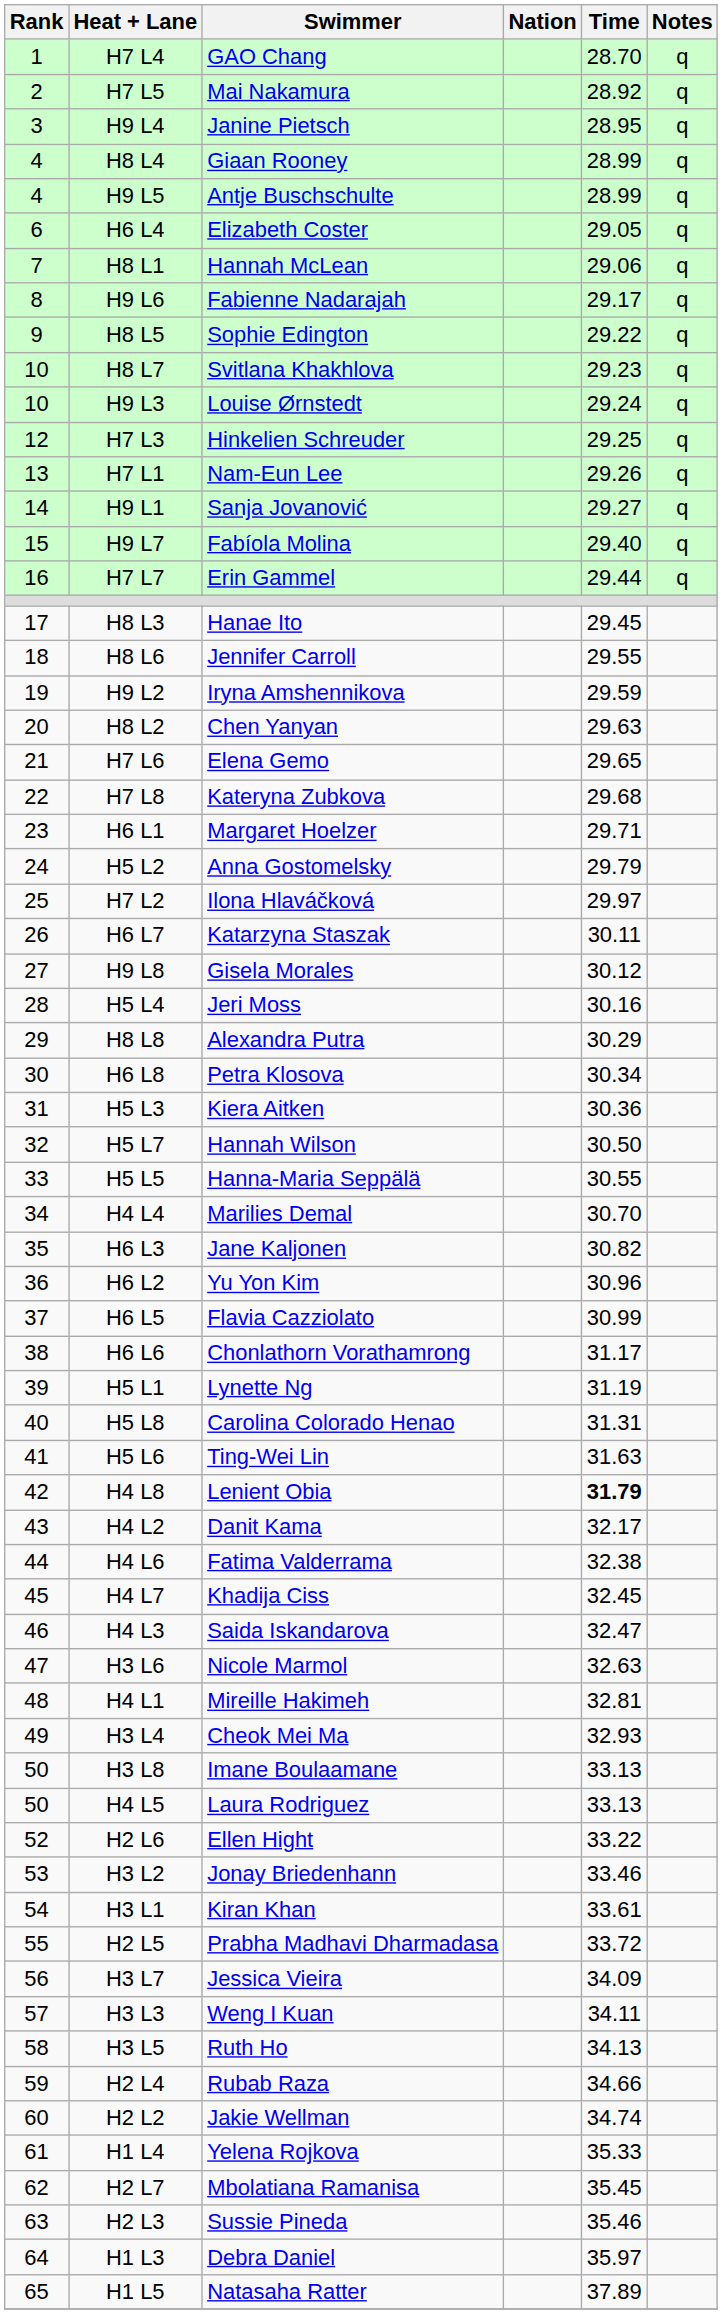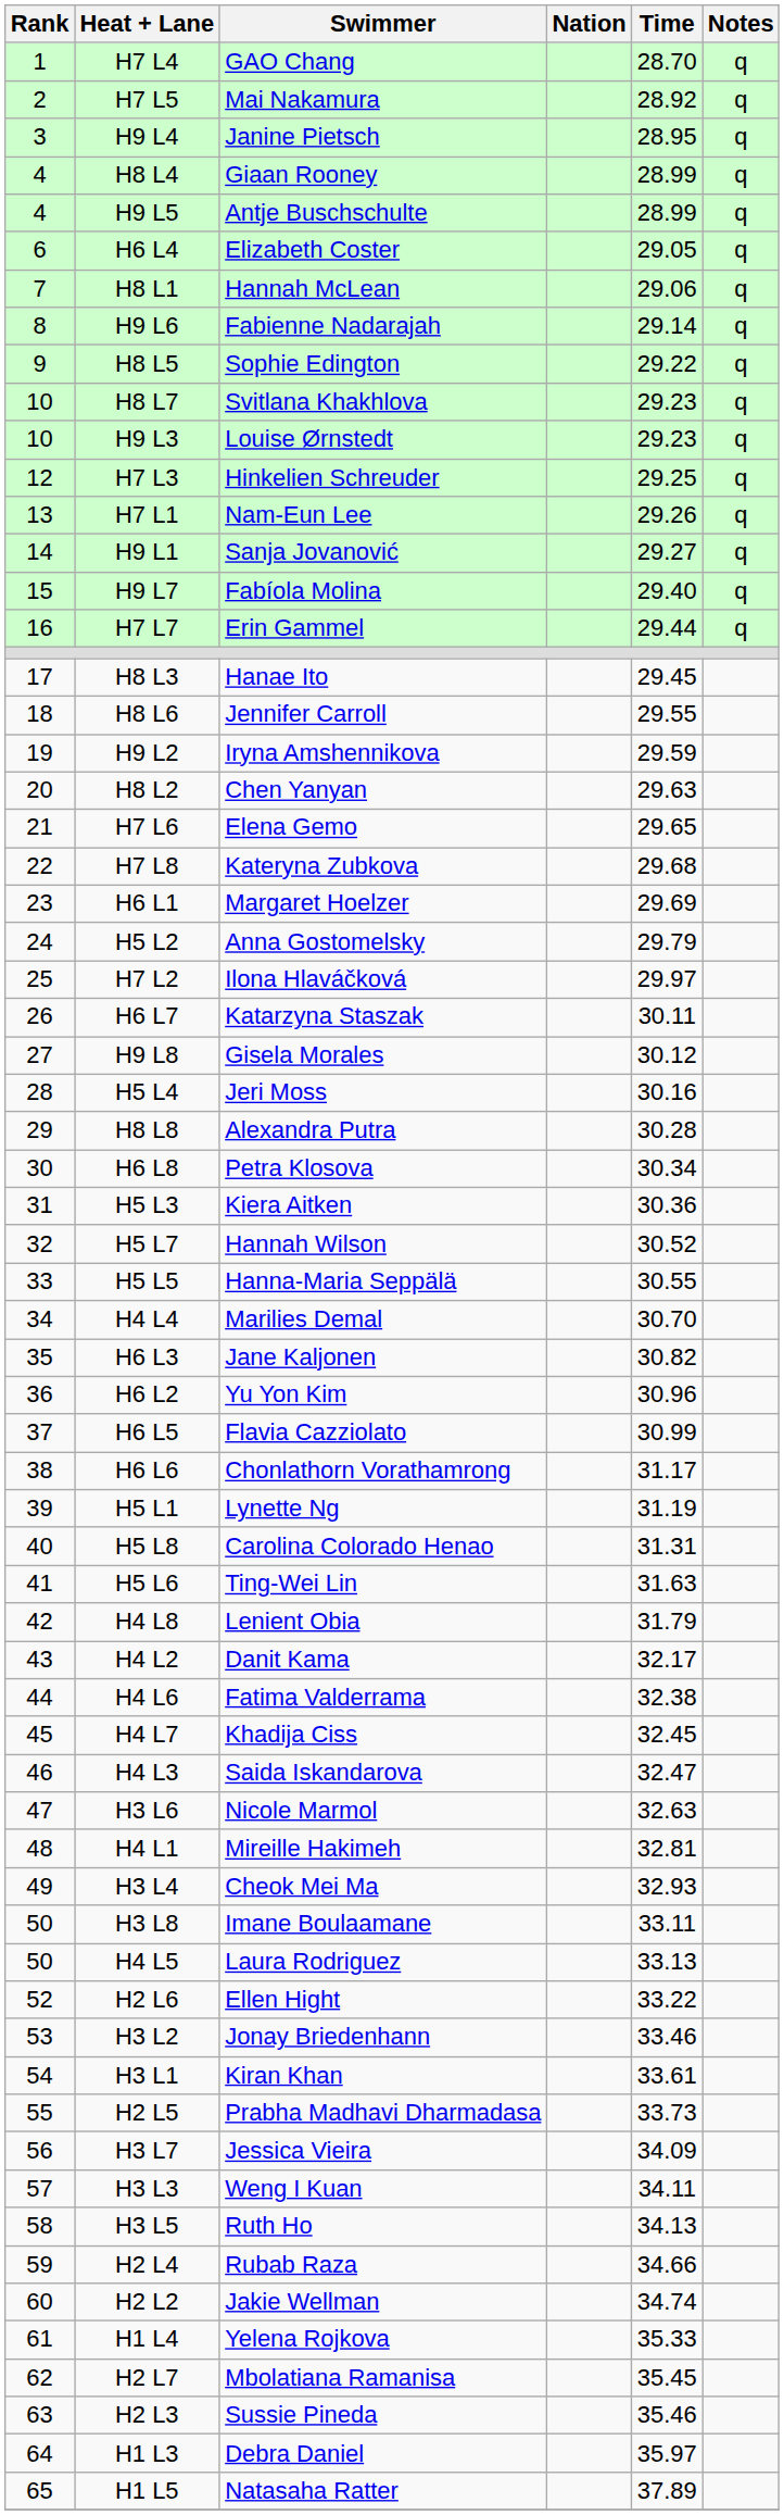H9 L6 | Time: 29.17 -> 29.14
H9 L3 | Time: 29.24 -> 29.23
H6 L1 | Time: 29.71 -> 29.69
H8 L8 | Time: 30.29 -> 30.28
H5 L7 | Time: 30.50 -> 30.52
H4 L8 | Time: bold -> normal
H3 L8 | Time: 33.13 -> 33.11
H2 L5 | Time: 33.72 -> 33.73
